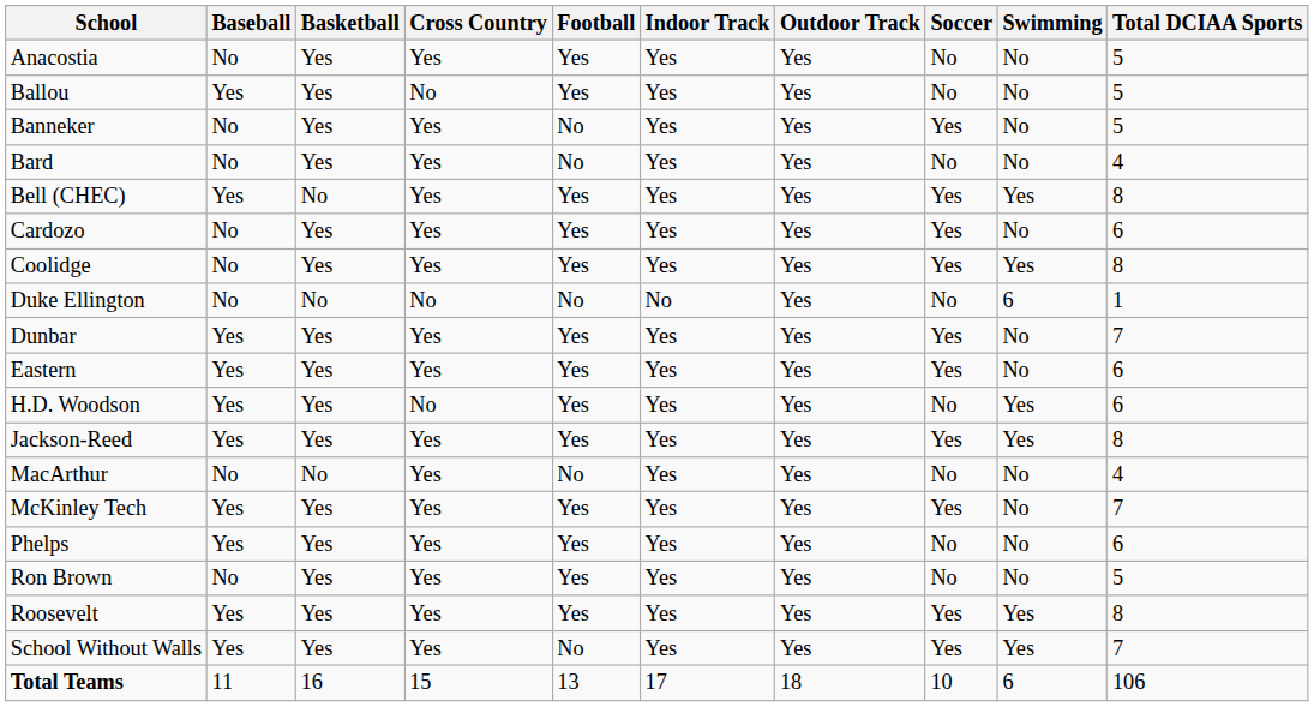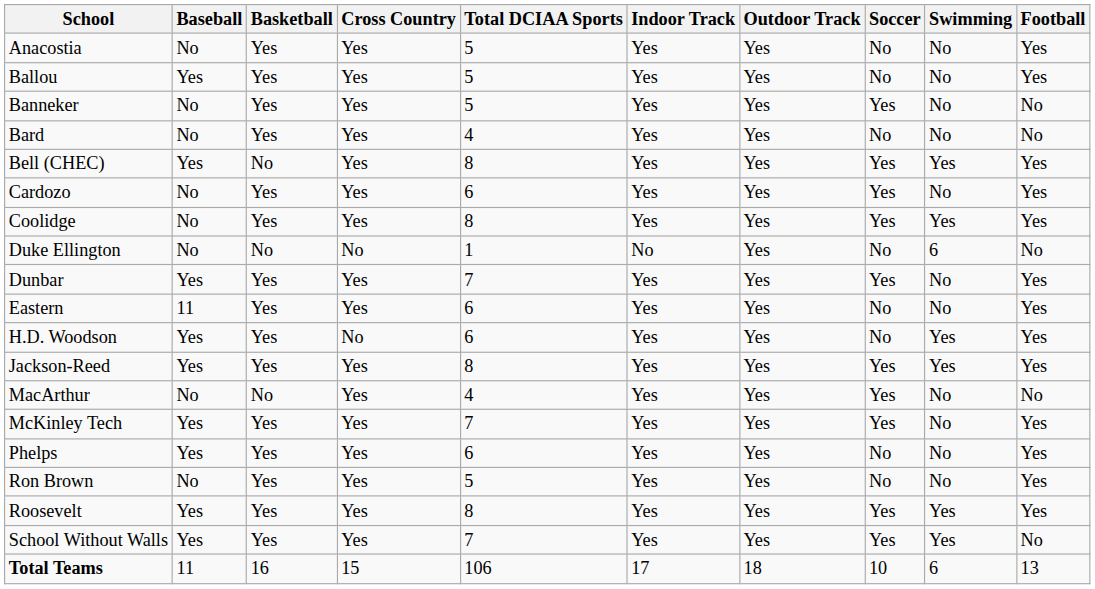columns swapped: Football <-> Total DCIAA Sports
Ballou | Cross Country: No -> Yes
Eastern | Baseball: Yes -> 11
Eastern | Soccer: Yes -> No
MacArthur | Soccer: No -> Yes
